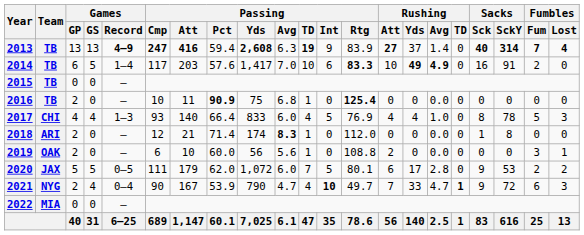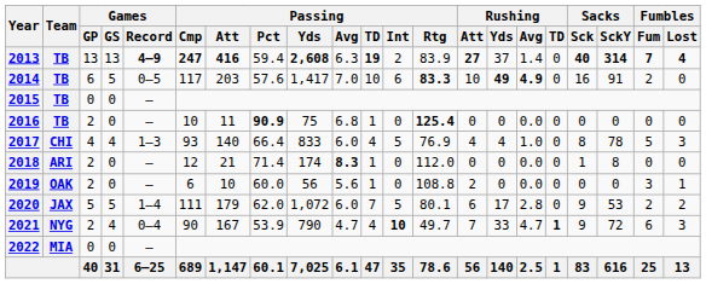2013 | Passing / Int: 9 -> 2
2014 | Games / Record: 1–4 -> 0–5
2020 | Games / Record: 0–5 -> 1–4
